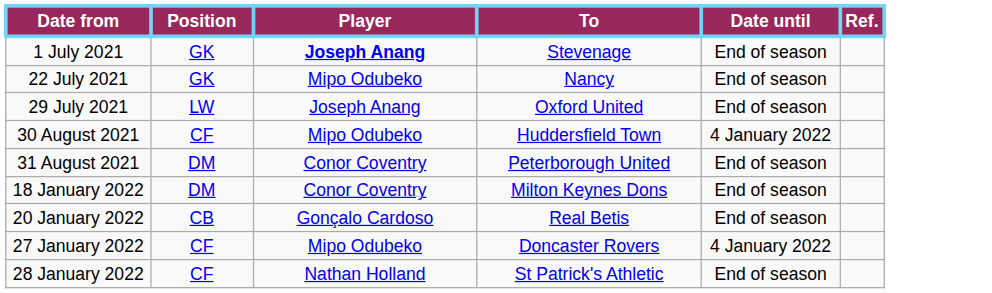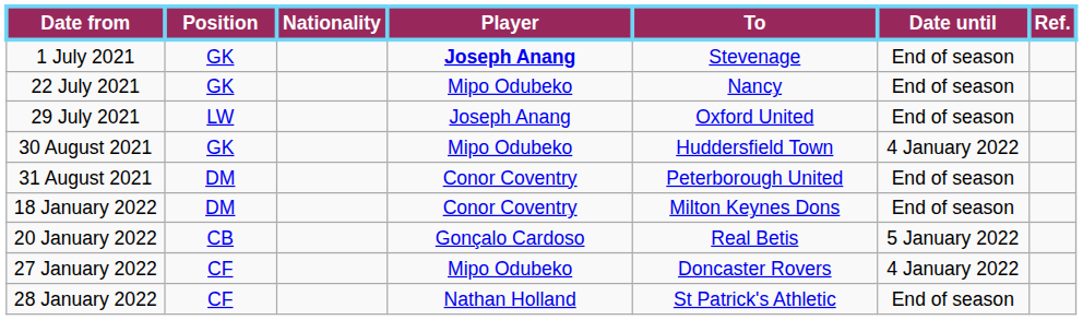+ column: Nationality
30 August 2021 | Position: CF -> GK
20 January 2022 | Date until: End of season -> 5 January 2022
